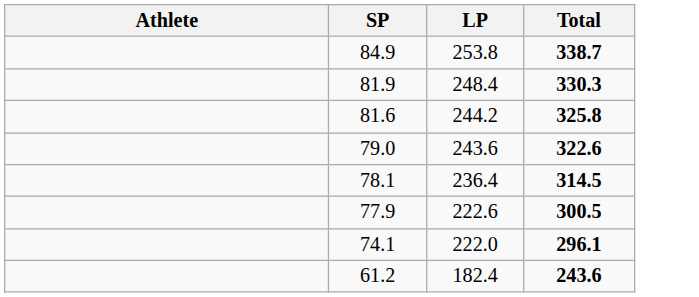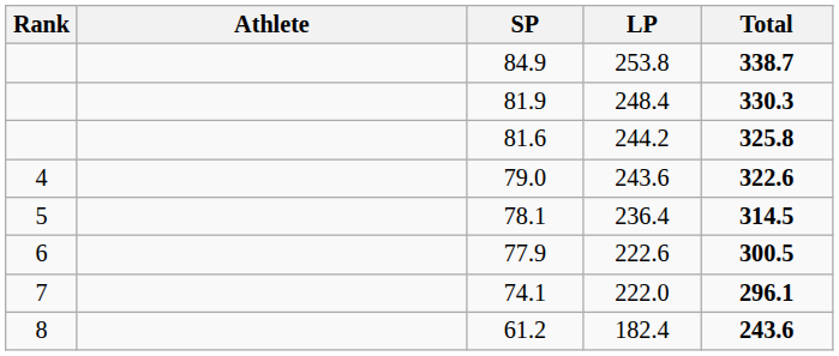+ column: Rank | 4 | 5 | 6 | 7 | 8
